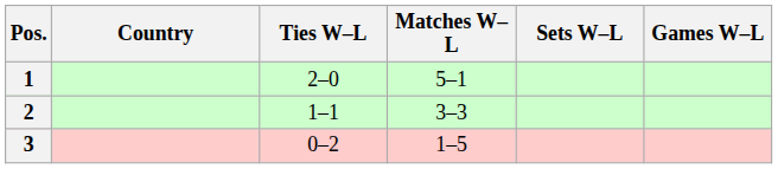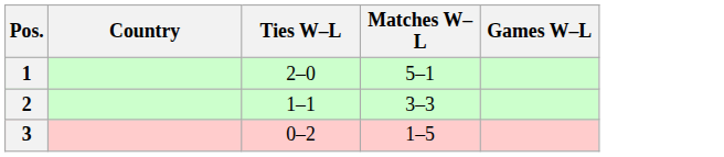- column: Sets W–L
